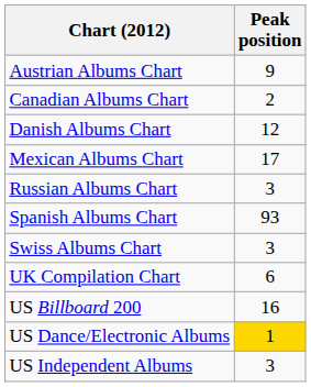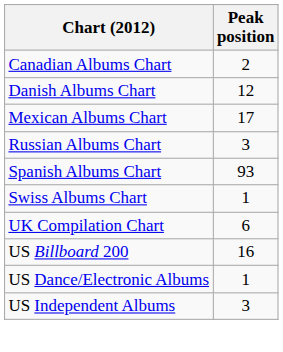- row: Austrian Albums Chart | 9
Swiss Albums Chart | Peak position: 3 -> 1
US Dance/Electronic Albums | Peak position: gold background -> no background
